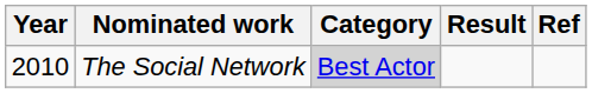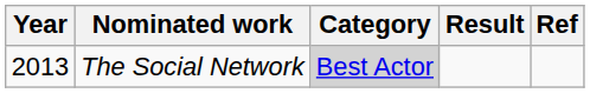The Social Network | Year: 2010 -> 2013
